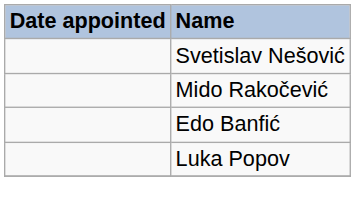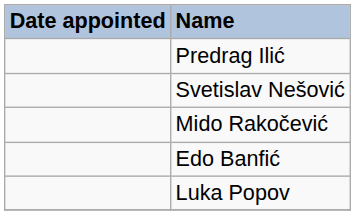+ row: Predrag Ilić
